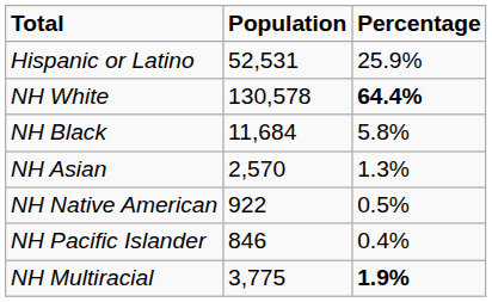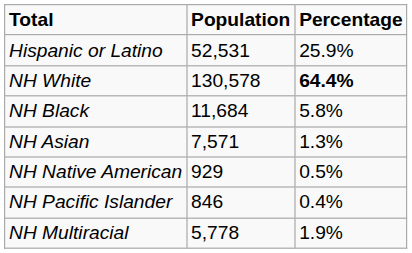NH Asian | Population: 2,570 -> 7,571
NH Native American | Population: 922 -> 929
NH Multiracial | Population: 3,775 -> 5,778
NH Multiracial | Percentage: bold -> normal
